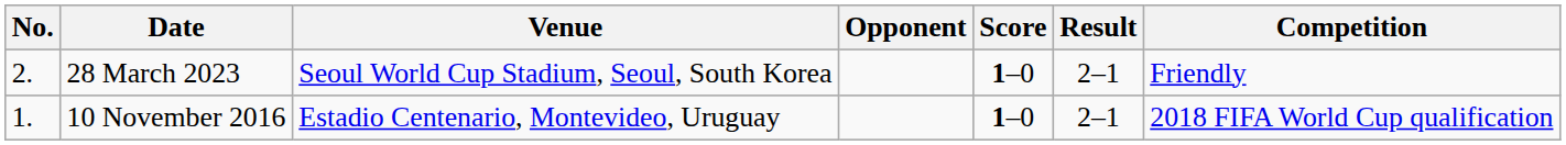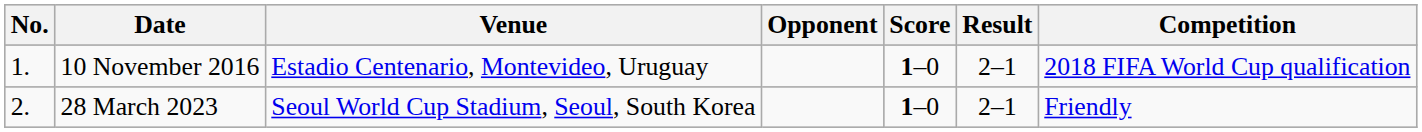rows swapped: 10 November 2016 <-> 28 March 2023
